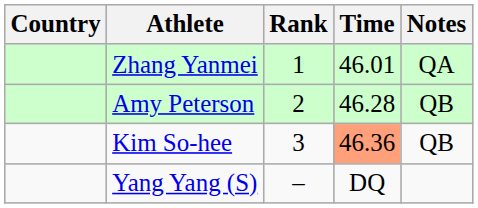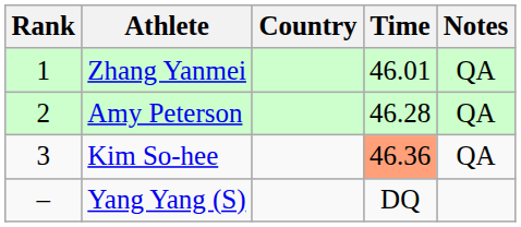columns swapped: Rank <-> Country
Amy Peterson | Notes: QB -> QA
Kim So-hee | Notes: QB -> QA
